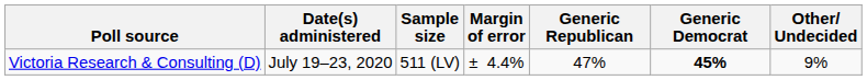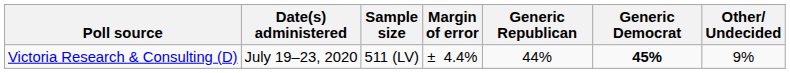Victoria Research & Consulting (D) | Generic Republican: 47% -> 44%
